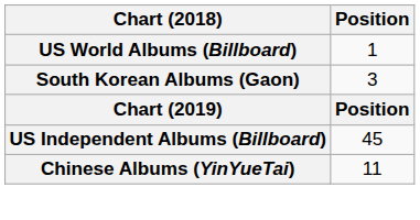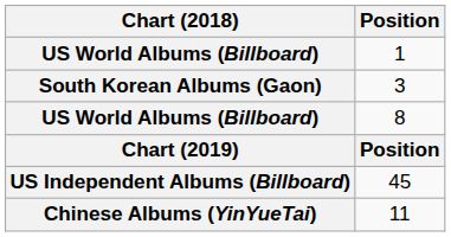+ row: US World Albums (Billboard) | 8
